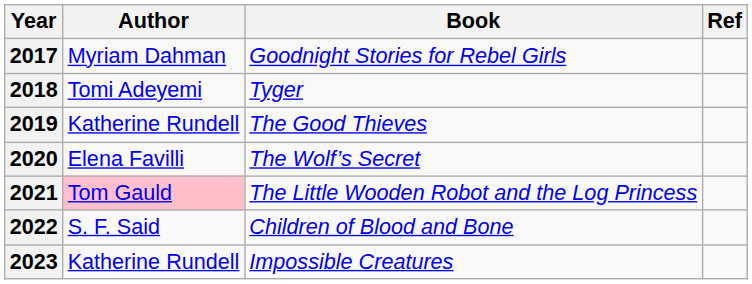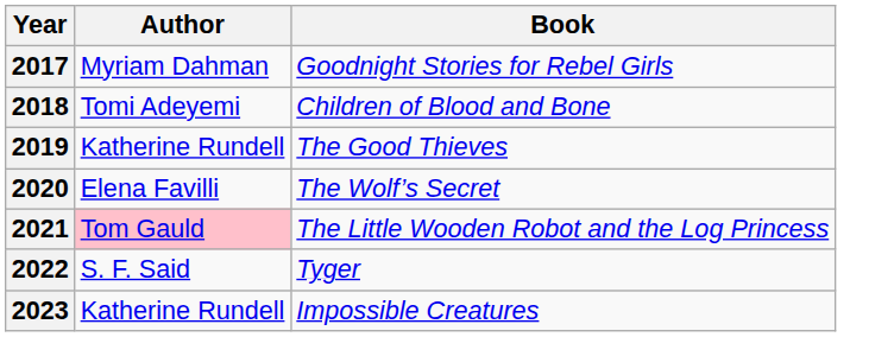- column: Ref
2018 | Book: Tyger -> Children of Blood and Bone
2022 | Book: Children of Blood and Bone -> Tyger
